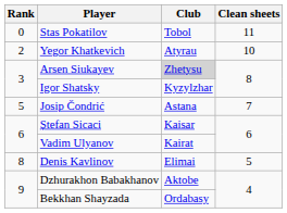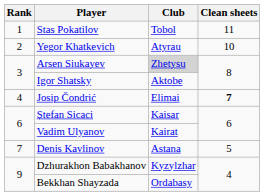Stas Pokatilov | Rank: 0 -> 1
Igor Shatsky | Club: Kyzylzhar -> Aktobe
Josip Čondrić | Rank: 5 -> 4
Josip Čondrić | Club: Astana -> Elimai
Josip Čondrić | Clean sheets: normal -> bold
Denis Kavlinov | Rank: 8 -> 7
Denis Kavlinov | Club: Elimai -> Astana
Dzhurakhon Babakhanov | Club: Aktobe -> Kyzylzhar
